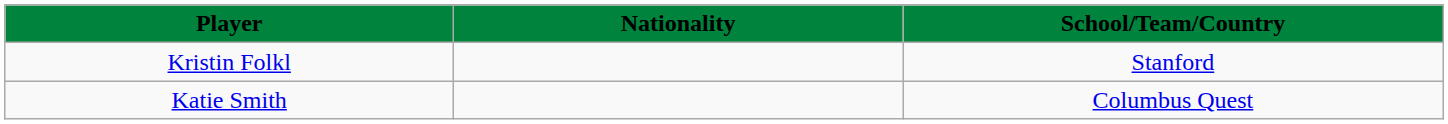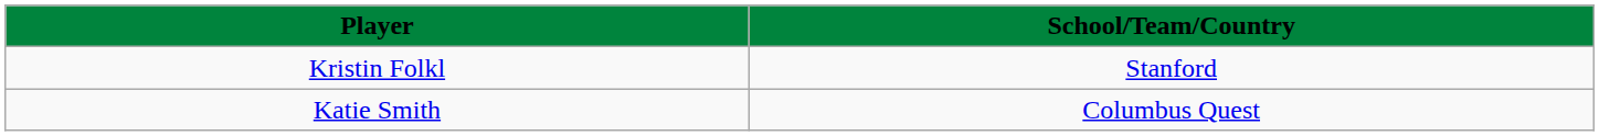- column: Nationality
